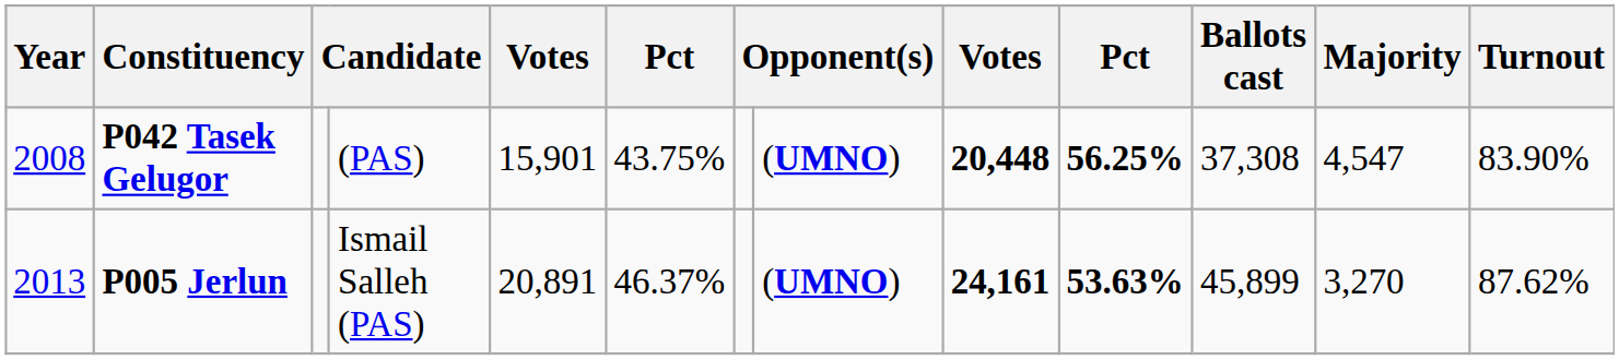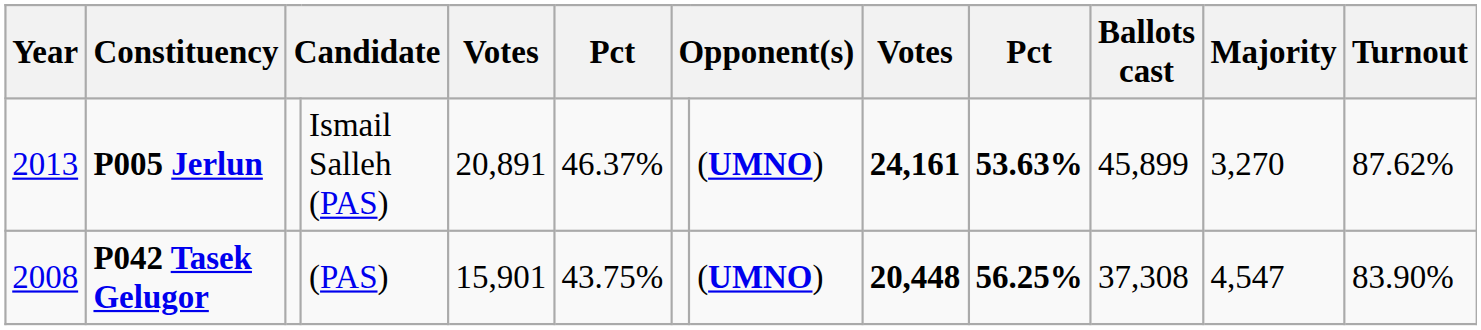rows swapped: P042 Tasek Gelugor <-> P005 Jerlun
